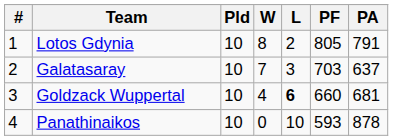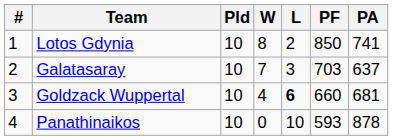Lotos Gdynia | PF: 805 -> 850
Lotos Gdynia | PA: 791 -> 741
